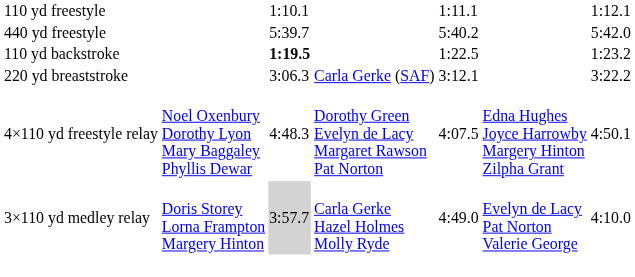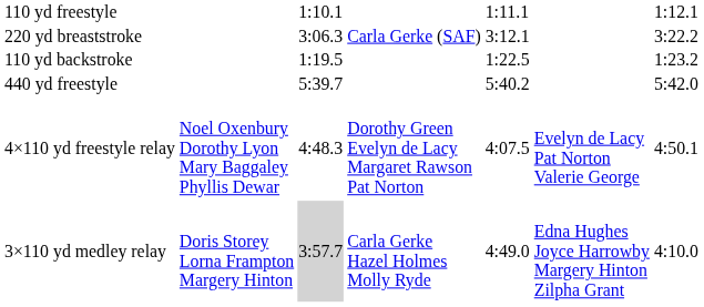rows swapped: 440 yd freestyle <-> 220 yd breaststroke
110 yd backstroke | column 3: bold -> normal
4×110 yd freestyle relay | column 6: Edna Hughes Joyce Harrowby Margery Hinton Zilpha Grant -> Evelyn de Lacy Pat Norton Valerie George
3×110 yd medley relay | column 6: Evelyn de Lacy Pat Norton Valerie George -> Edna Hughes Joyce Harrowby Margery Hinton Zilpha Grant
